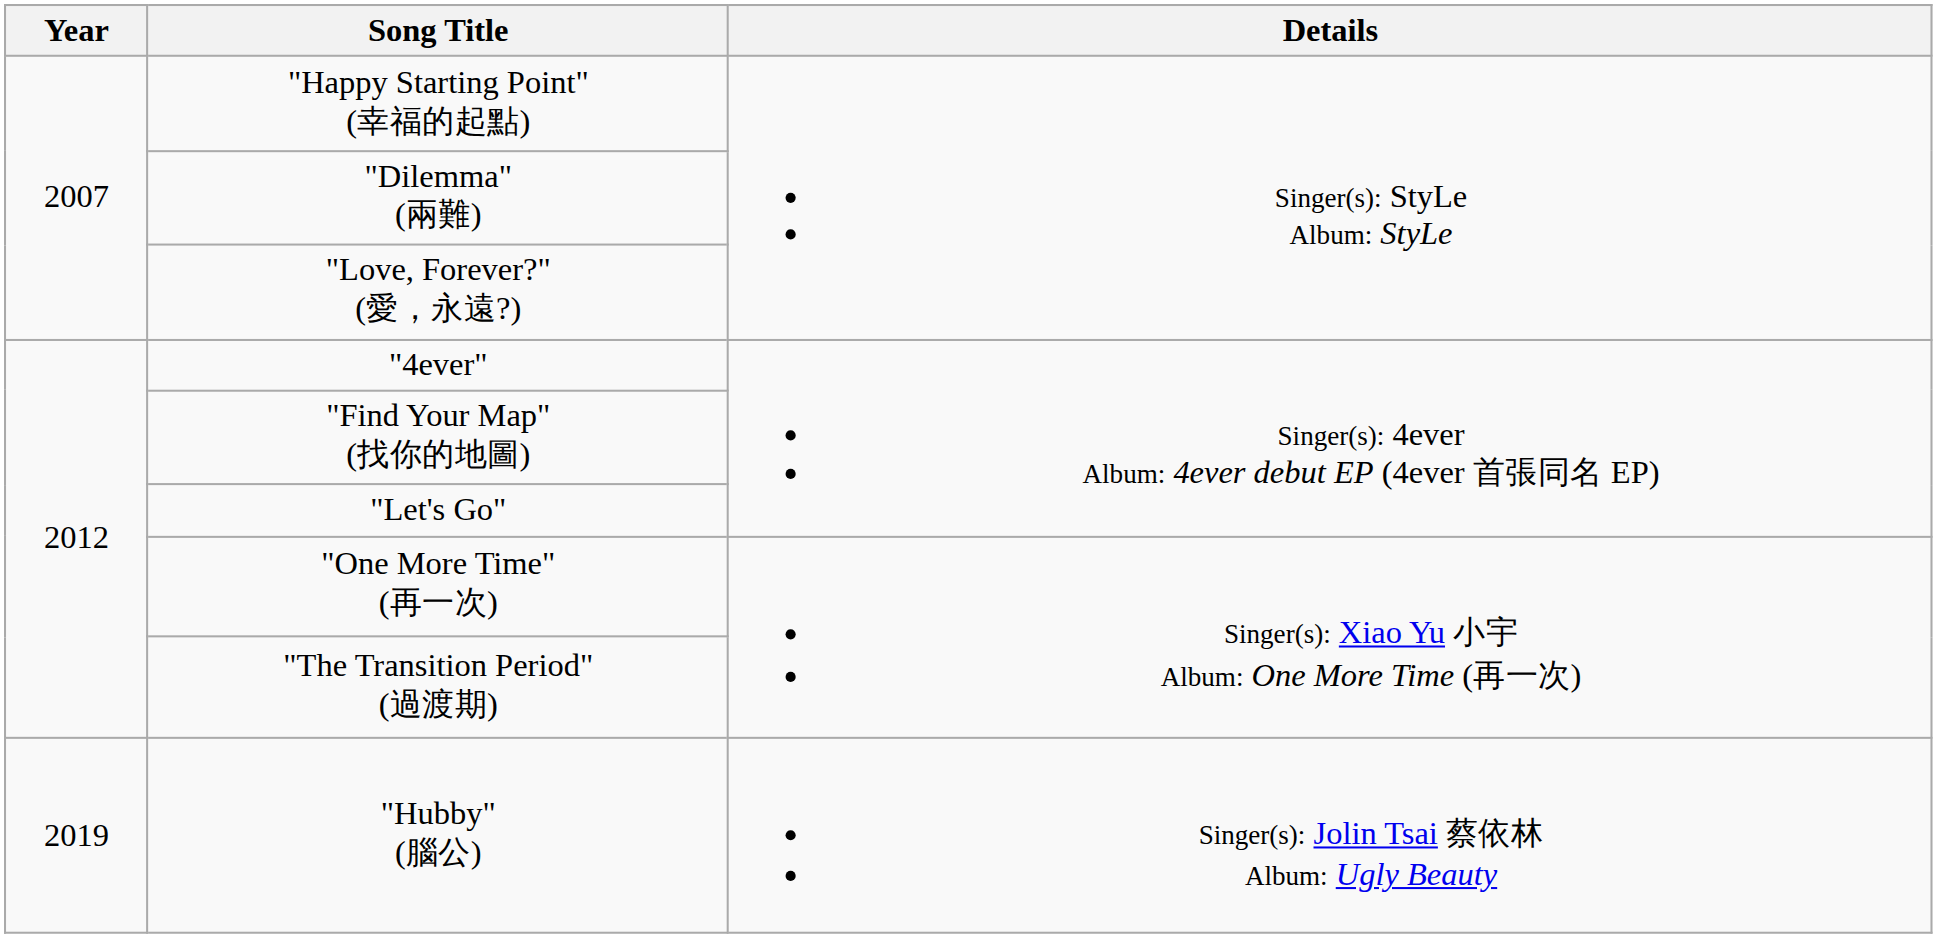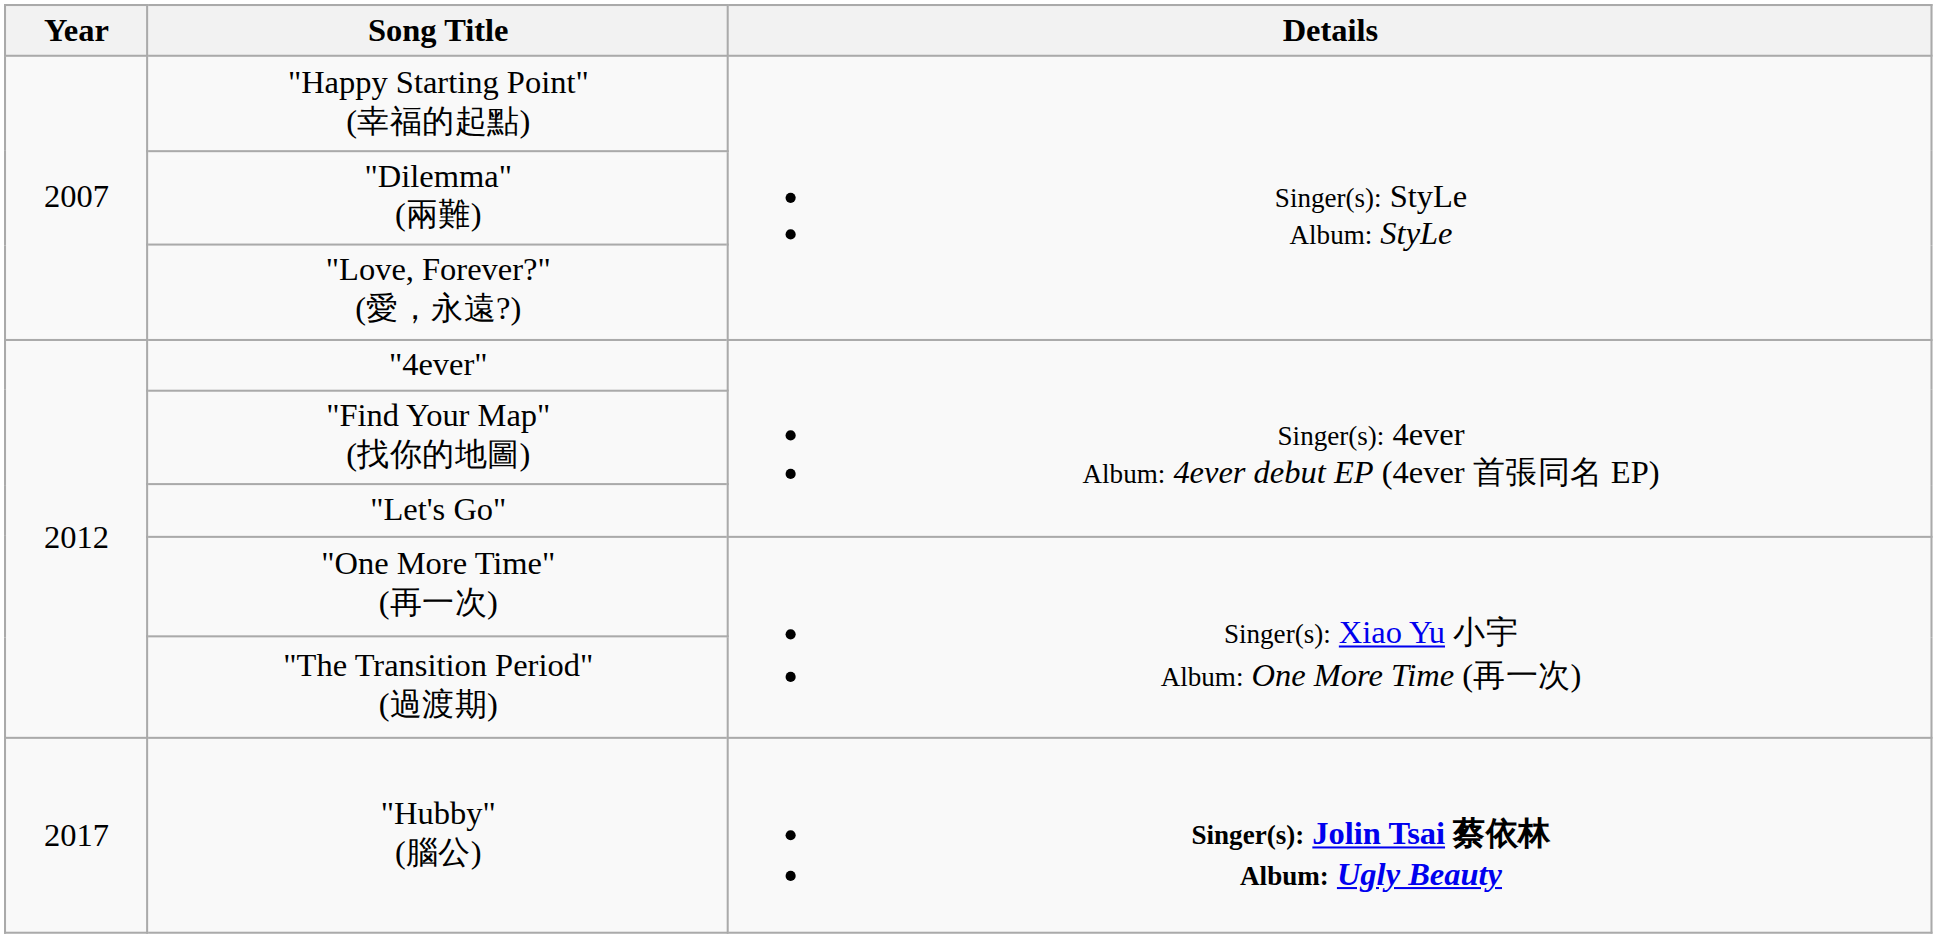"Hubby" (腦公) | Year: 2019 -> 2017
"Hubby" (腦公) | Details: normal -> bold
